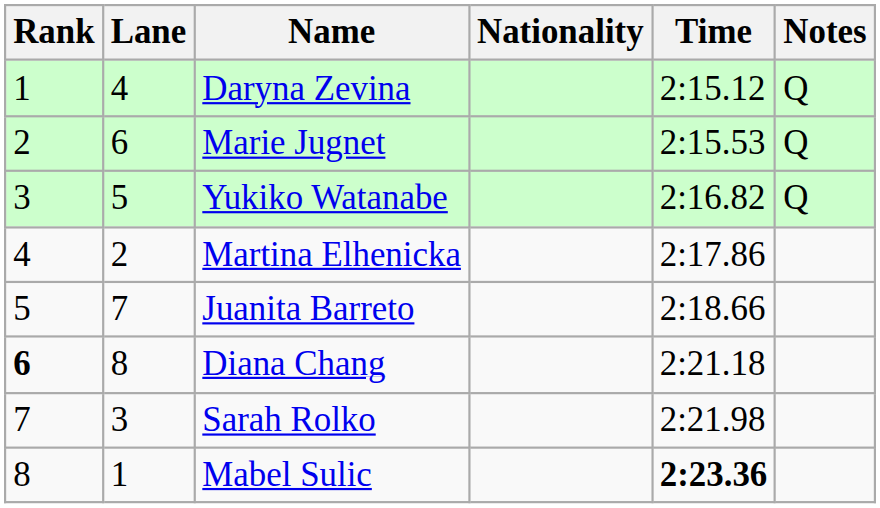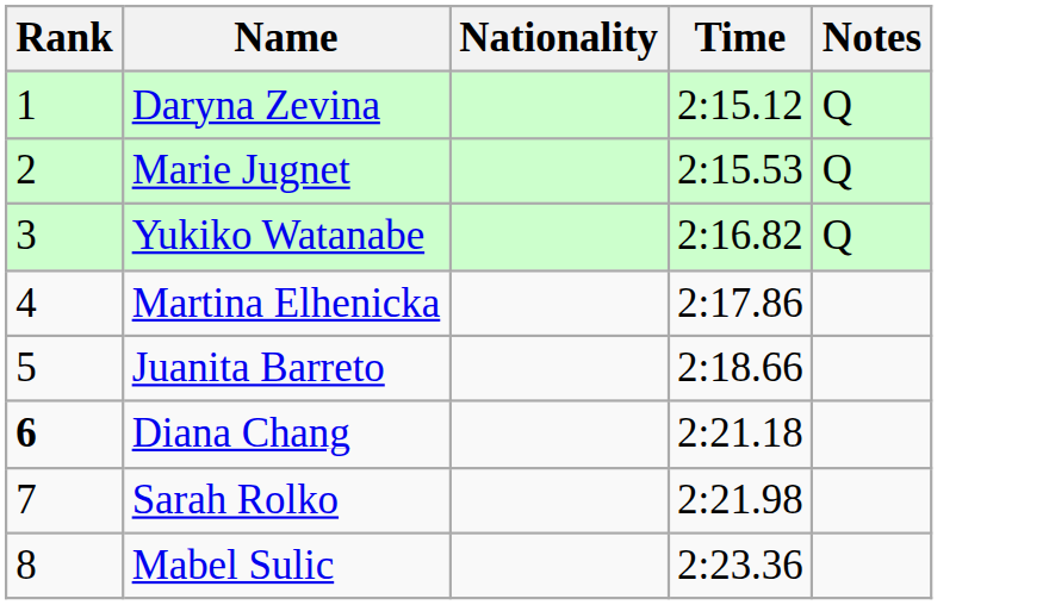- column: Lane | 4 | 6 | 5 | 2 | 7 | 8 | 3 | 1
Mabel Sulic | Time: bold -> normal
